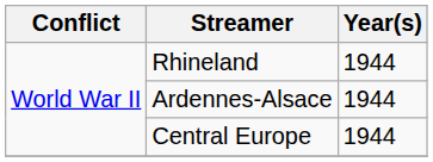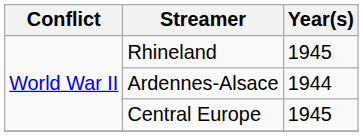Rhineland | Year(s): 1944 -> 1945
Central Europe | Year(s): 1944 -> 1945
